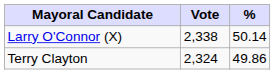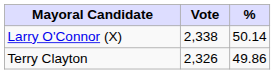Terry Clayton | Vote: 2,324 -> 2,326
